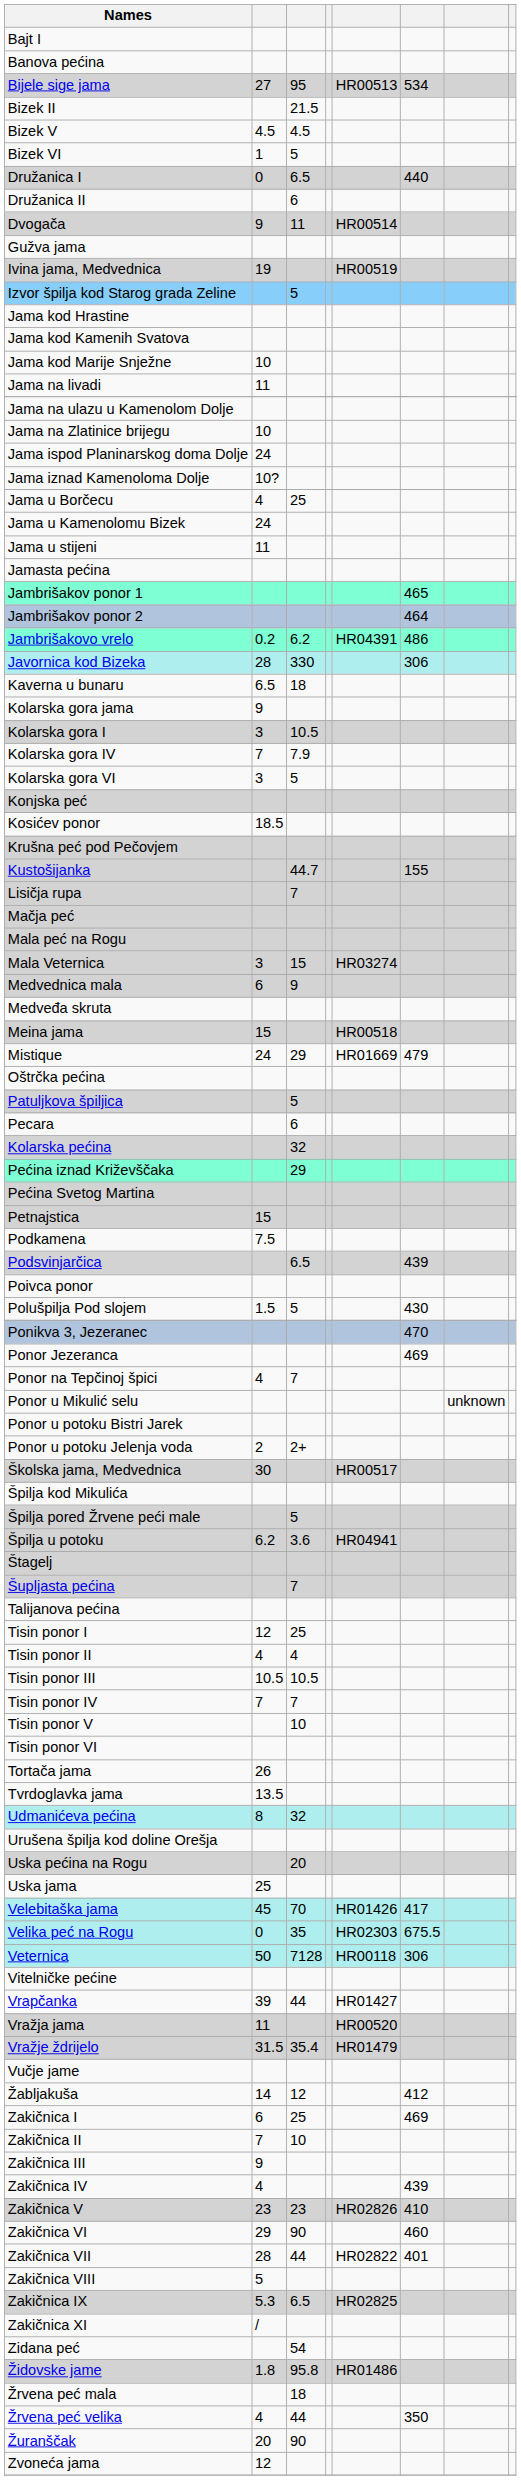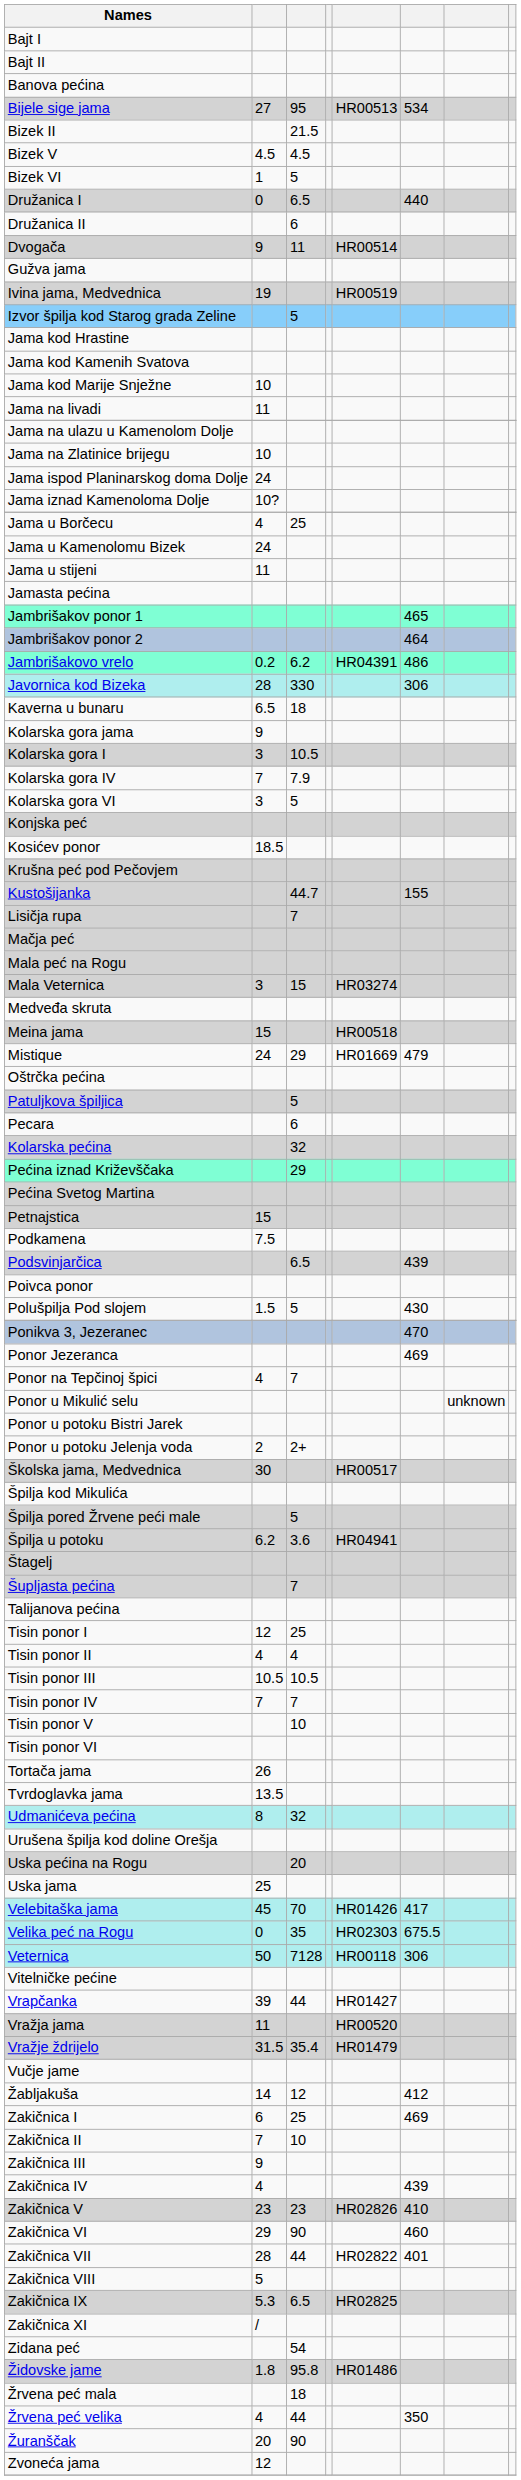+ row: Bajt II
- row: Medvednica mala | 6 | 9
